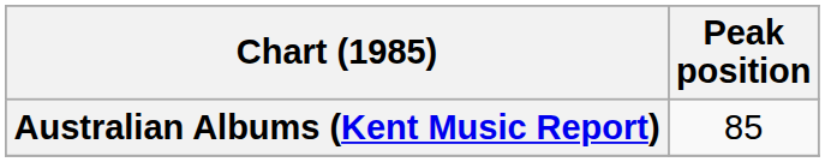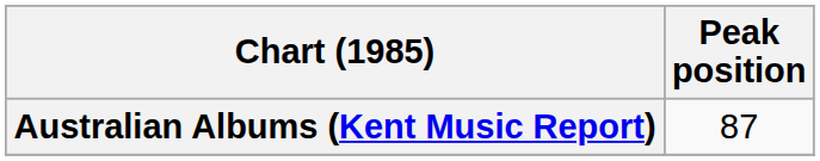Australian Albums (Kent Music Report) | Peak position: 85 -> 87
